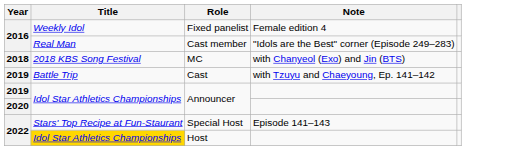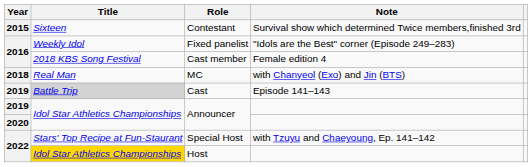+ row: 2015 | Sixteen | Contestant | Survival show which determined Twice members,finished 3rd
Fixed panelist | Note: Female edition 4 -> "Idols are the Best" corner (Episode 249–283)
Cast member | Title: Real Man -> 2018 KBS Song Festival
Cast member | Note: "Idols are the Best" corner (Episode 249–283) -> Female edition 4
MC | Title: 2018 KBS Song Festival -> Real Man
Cast | Title: no background -> lightgrey background
Cast | Note: with Tzuyu and Chaeyoung, Ep. 141–142 -> Episode 141–143
Special Host | Note: Episode 141–143 -> with Tzuyu and Chaeyoung, Ep. 141–142
